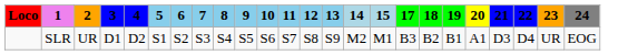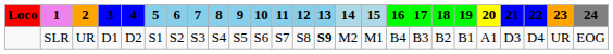+ column: 16 | B4
SLR | 13: normal -> bold
